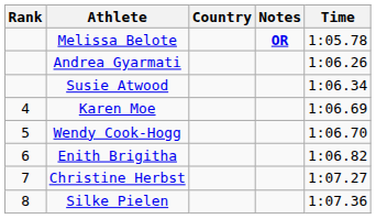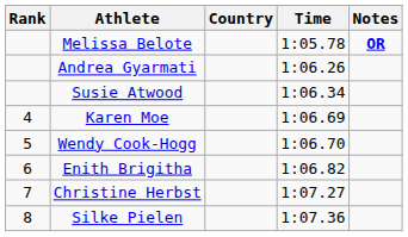columns swapped: Time <-> Notes
